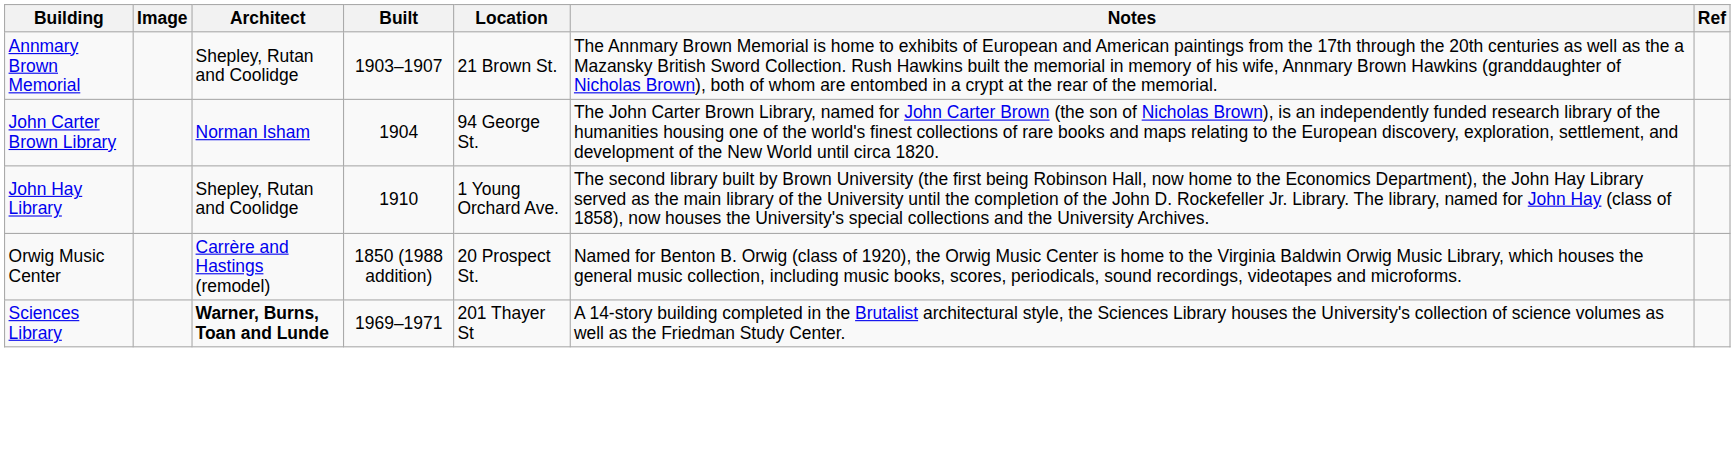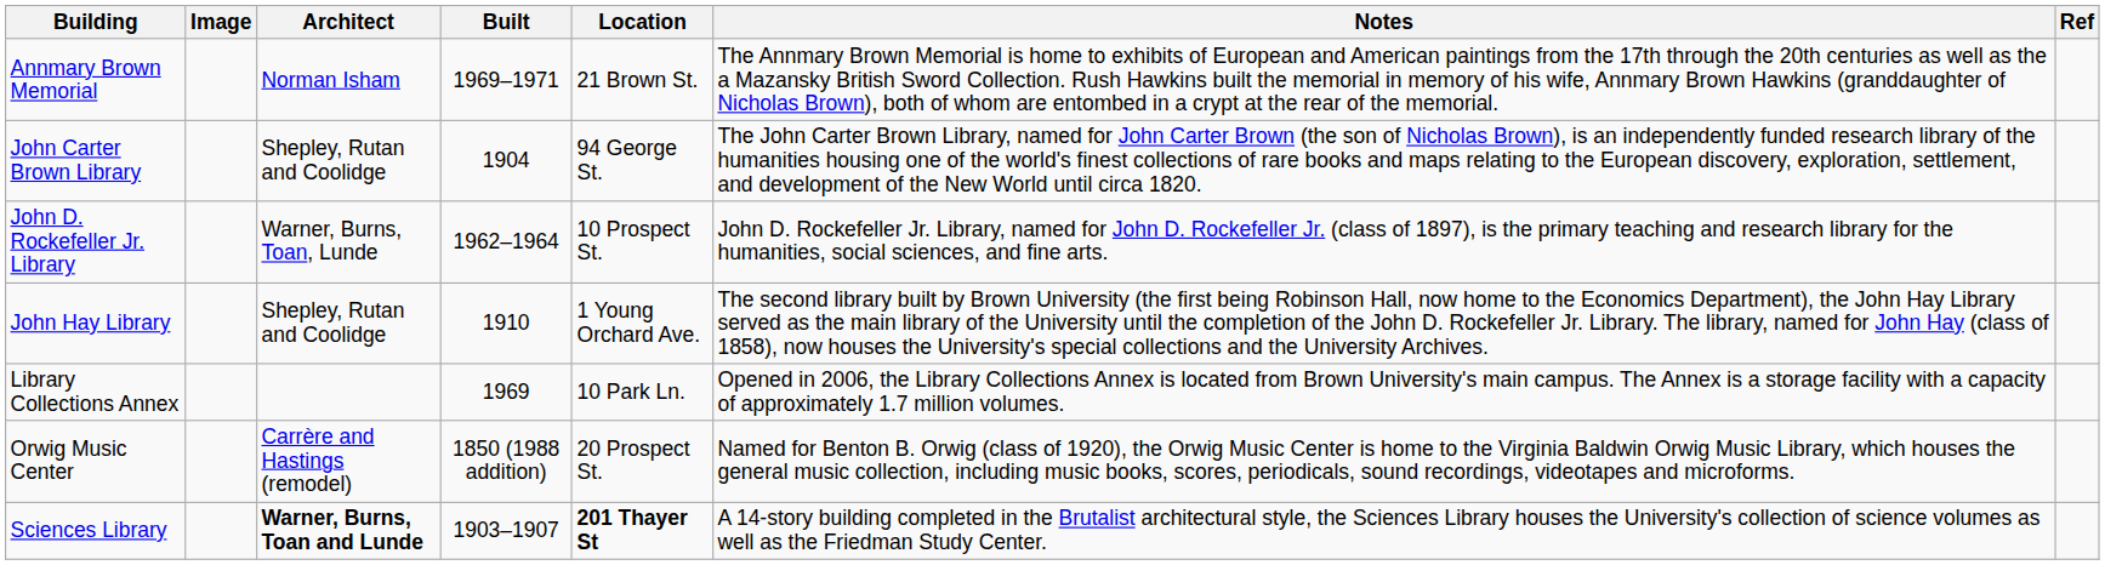Annmary Brown Memorial | Architect: Shepley, Rutan and Coolidge -> Norman Isham
Annmary Brown Memorial | Built: 1903–1907 -> 1969–1971
John Carter Brown Library | Architect: Norman Isham -> Shepley, Rutan and Coolidge
+ row: John D. Rockefeller Jr. Library | Warner, Burns, Toan, Lunde | 1962–1964 | 10 Prospect St. | John D. Rockefeller Jr. Library, named for John D. Rockefeller Jr. (class of 1897), is the primary teaching and research library for the humanities, social sciences, and fine arts.
+ row: Library Collections Annex | 1969 | 10 Park Ln. | Opened in 2006, the Library Collections Annex is located from Brown University's main campus. The Annex is a storage facility with a capacity of approximately 1.7 million volumes.
Sciences Library | Built: 1969–1971 -> 1903–1907
Sciences Library | Location: normal -> bold
